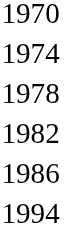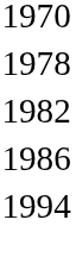- row: 1974
